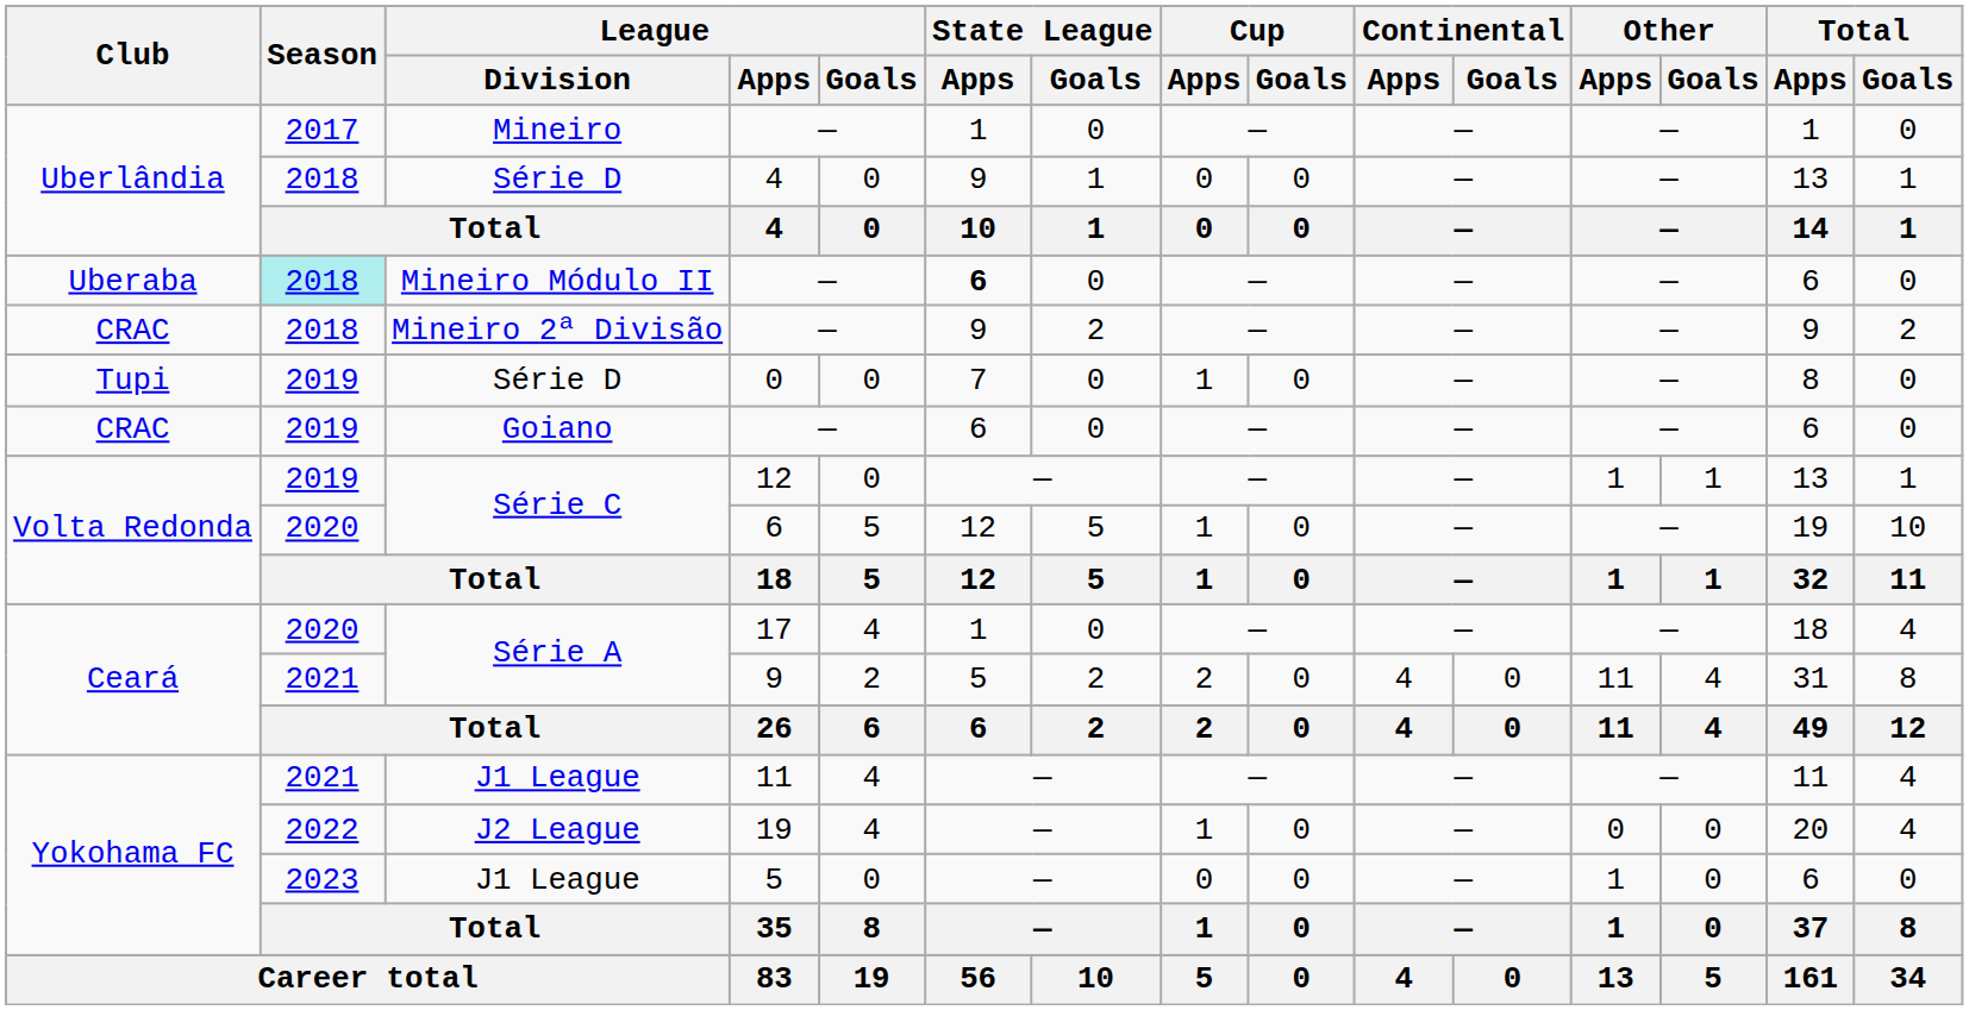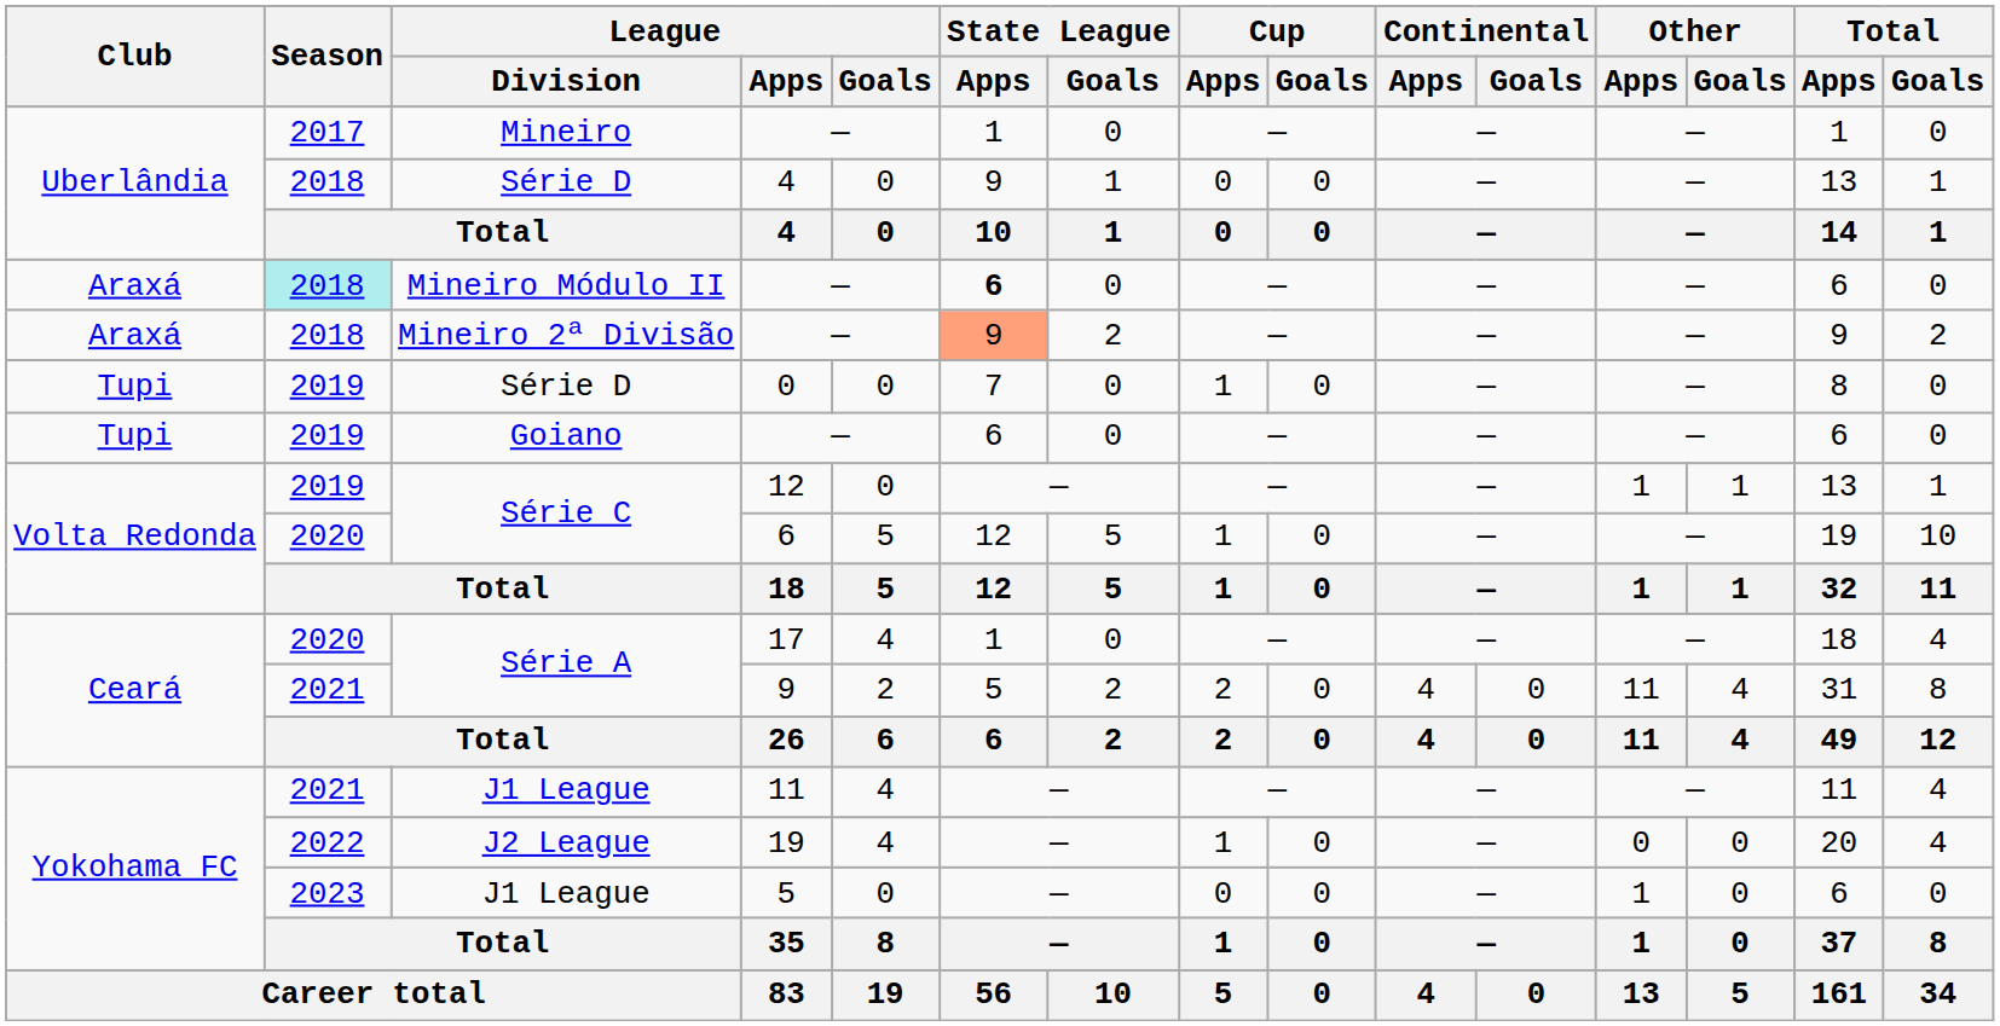Mineiro Módulo II / — | Club: Uberaba -> Araxá
Mineiro 2ª Divisão / — | Club: CRAC -> Araxá
Mineiro 2ª Divisão / — | State League / Apps: no background -> lightsalmon background
Goiano / — | Club: CRAC -> Tupi
